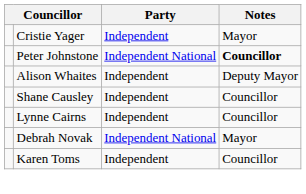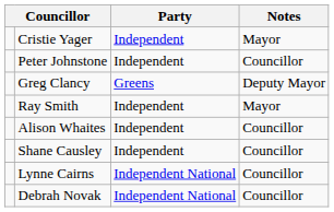Peter Johnstone | Party: Independent National -> Independent
Peter Johnstone | Notes: bold -> normal
+ row: Greg Clancy | Greens | Deputy Mayor
+ row: Ray Smith | Independent | Mayor
Alison Whaites | Notes: Deputy Mayor -> Councillor
Lynne Cairns | Party: Independent -> Independent National
Debrah Novak | Notes: Mayor -> Councillor
- row: Karen Toms | Independent | Councillor
